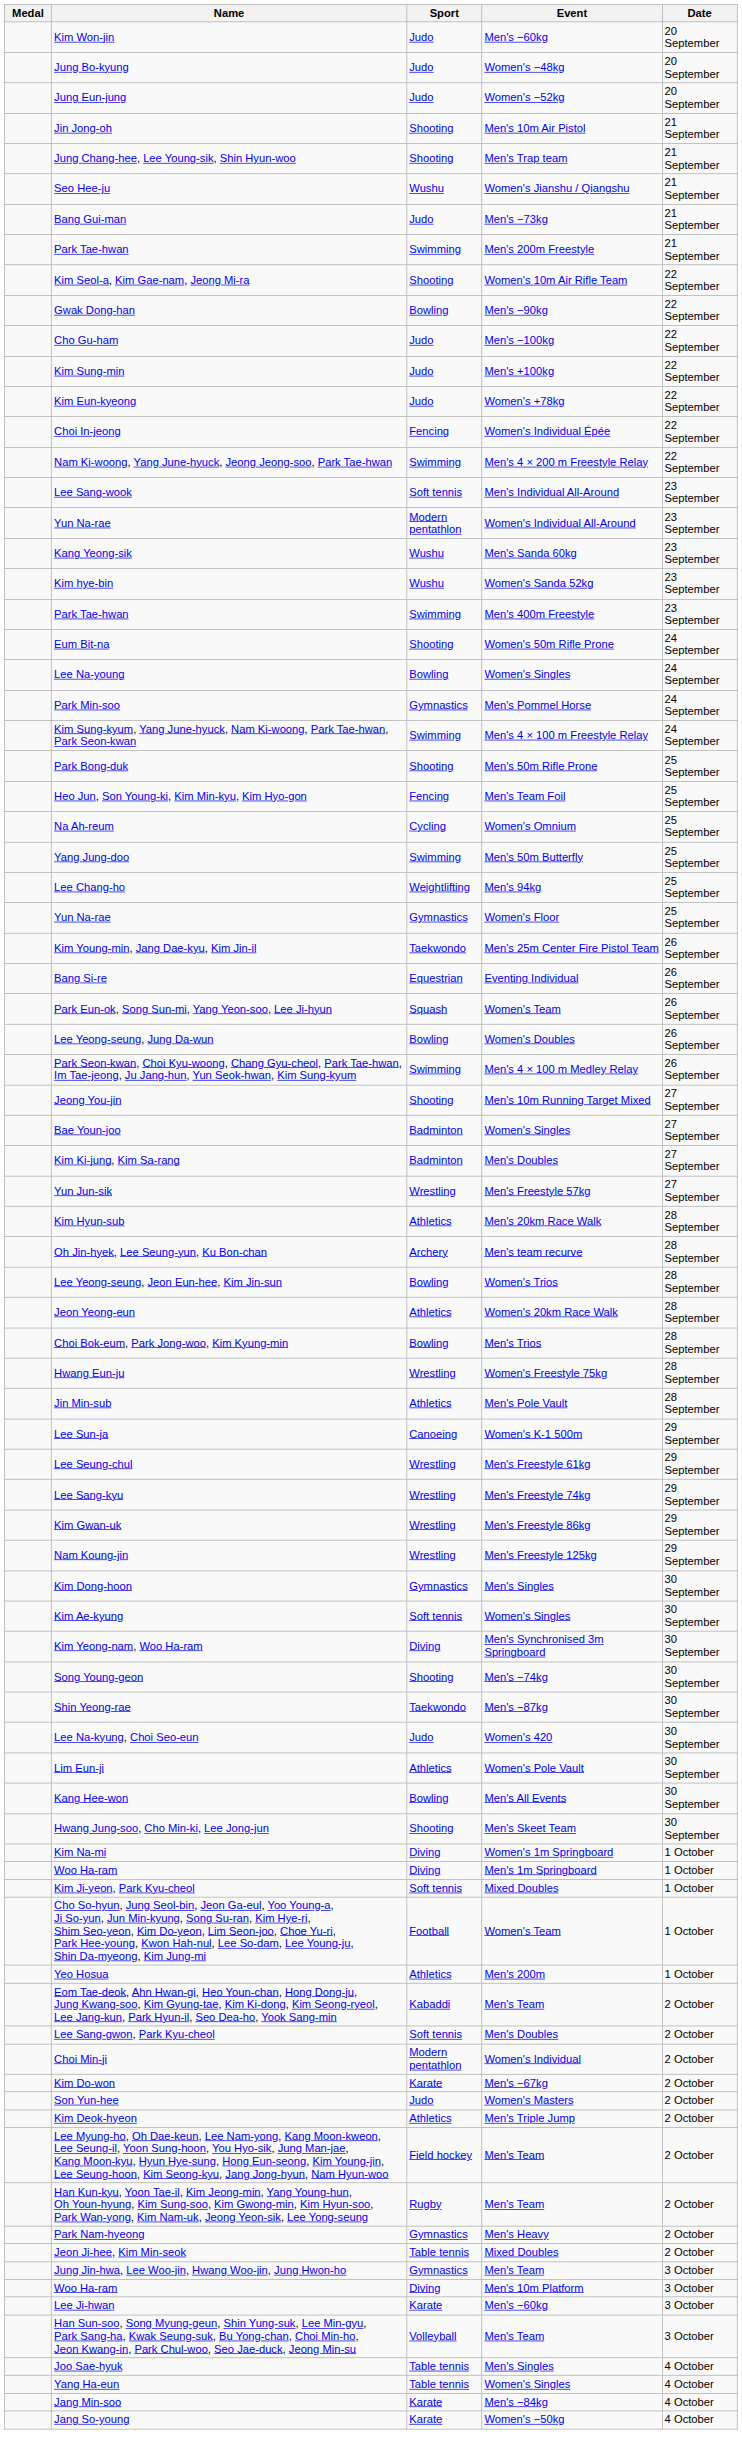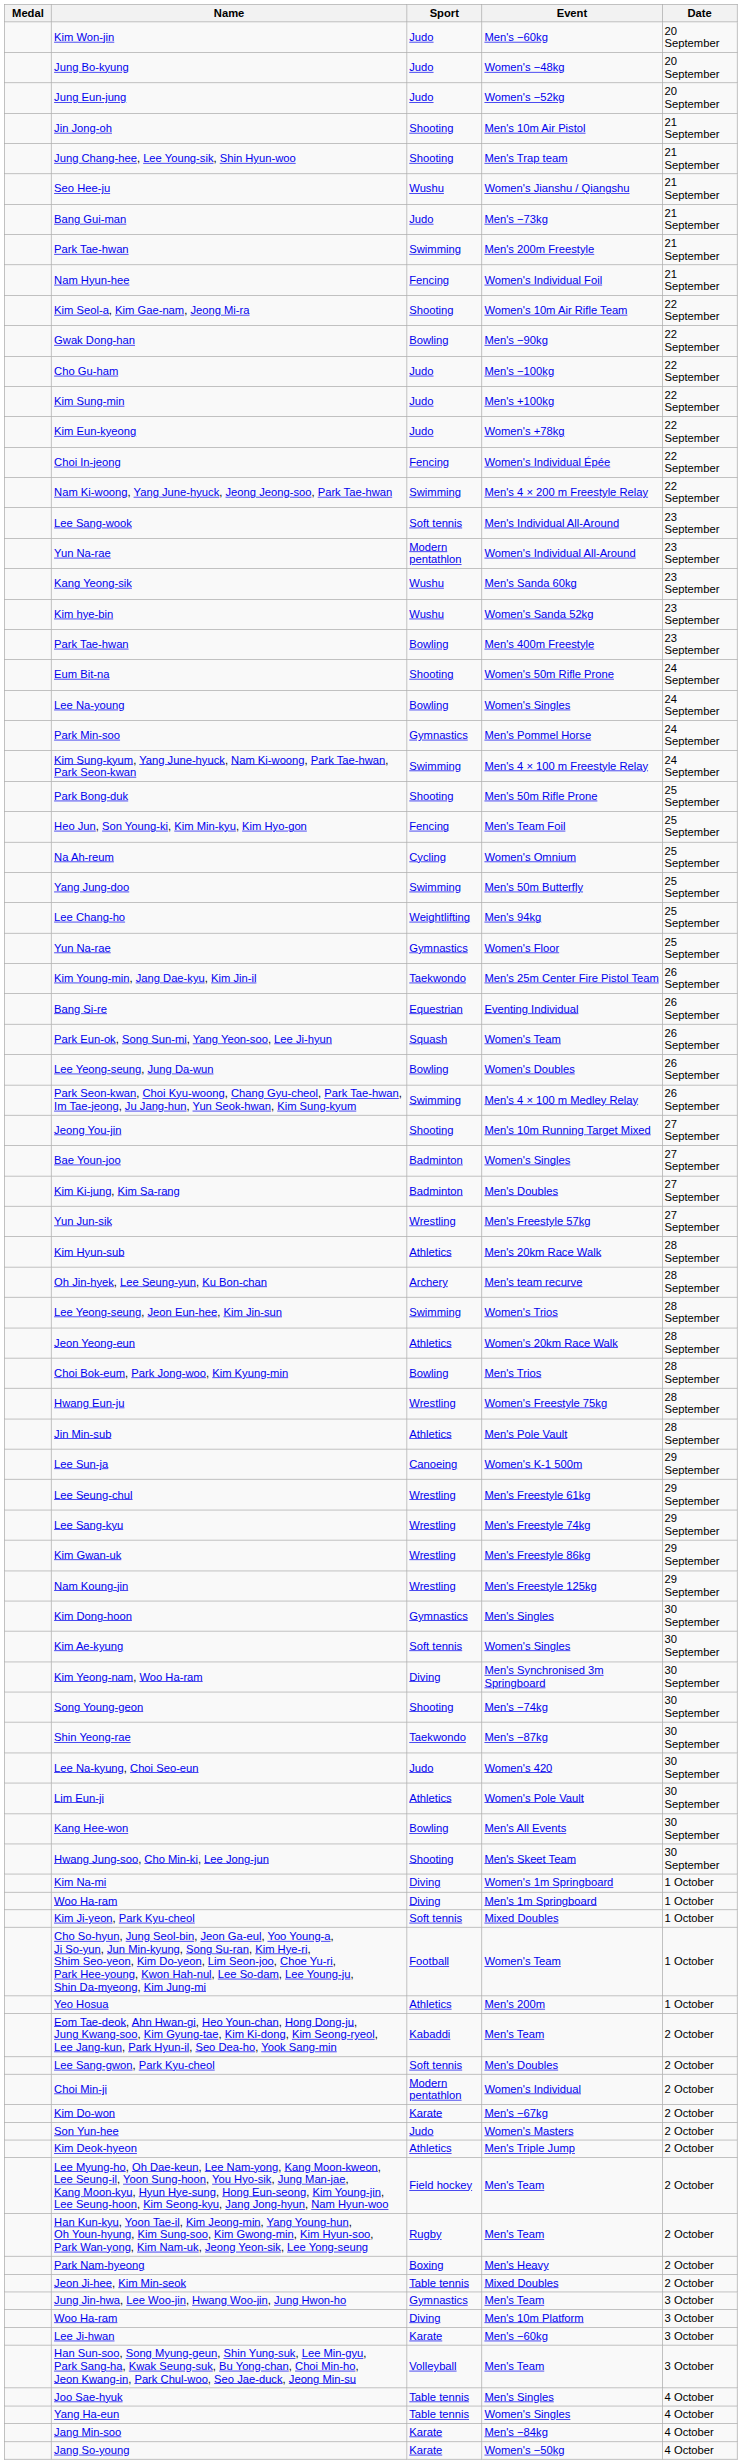+ row: Nam Hyun-hee | Fencing | Women's Individual Foil | 21 September
Park Tae-hwan / Men's 400m Freestyle | Sport: Swimming -> Bowling
Lee Yeong-seung, Jeon Eun-hee, Kim Jin-sun | Sport: Bowling -> Swimming
Park Nam-hyeong | Sport: Gymnastics -> Boxing
